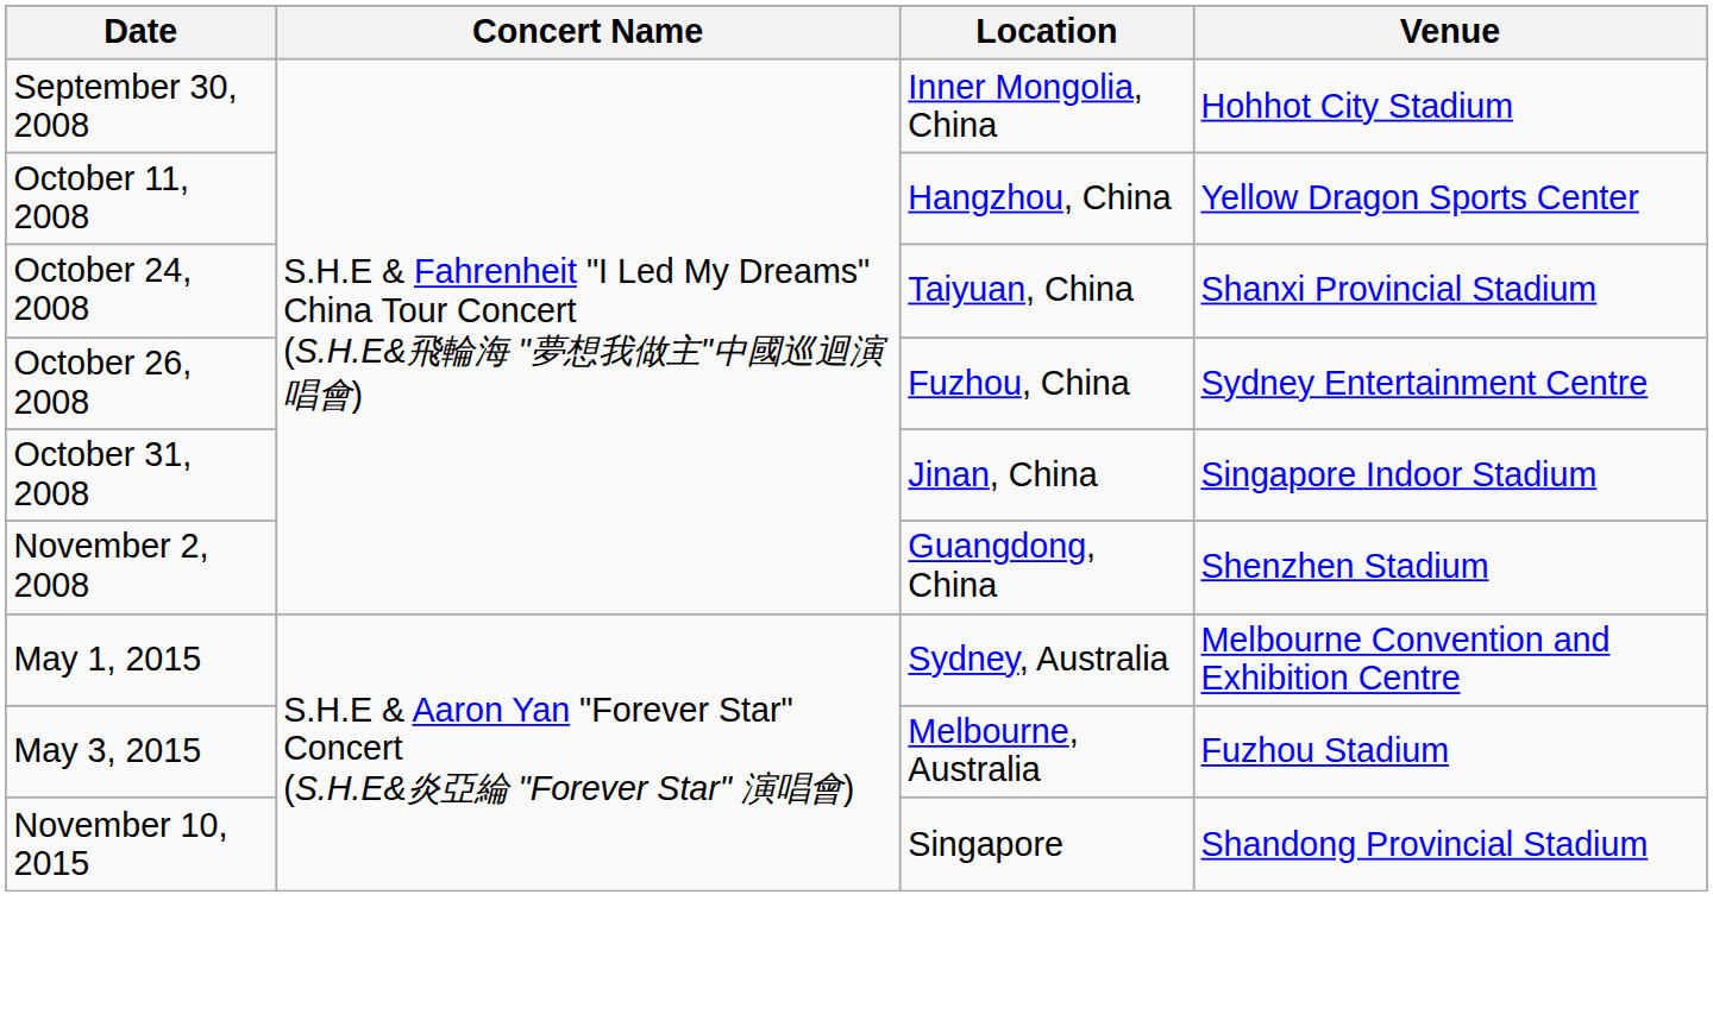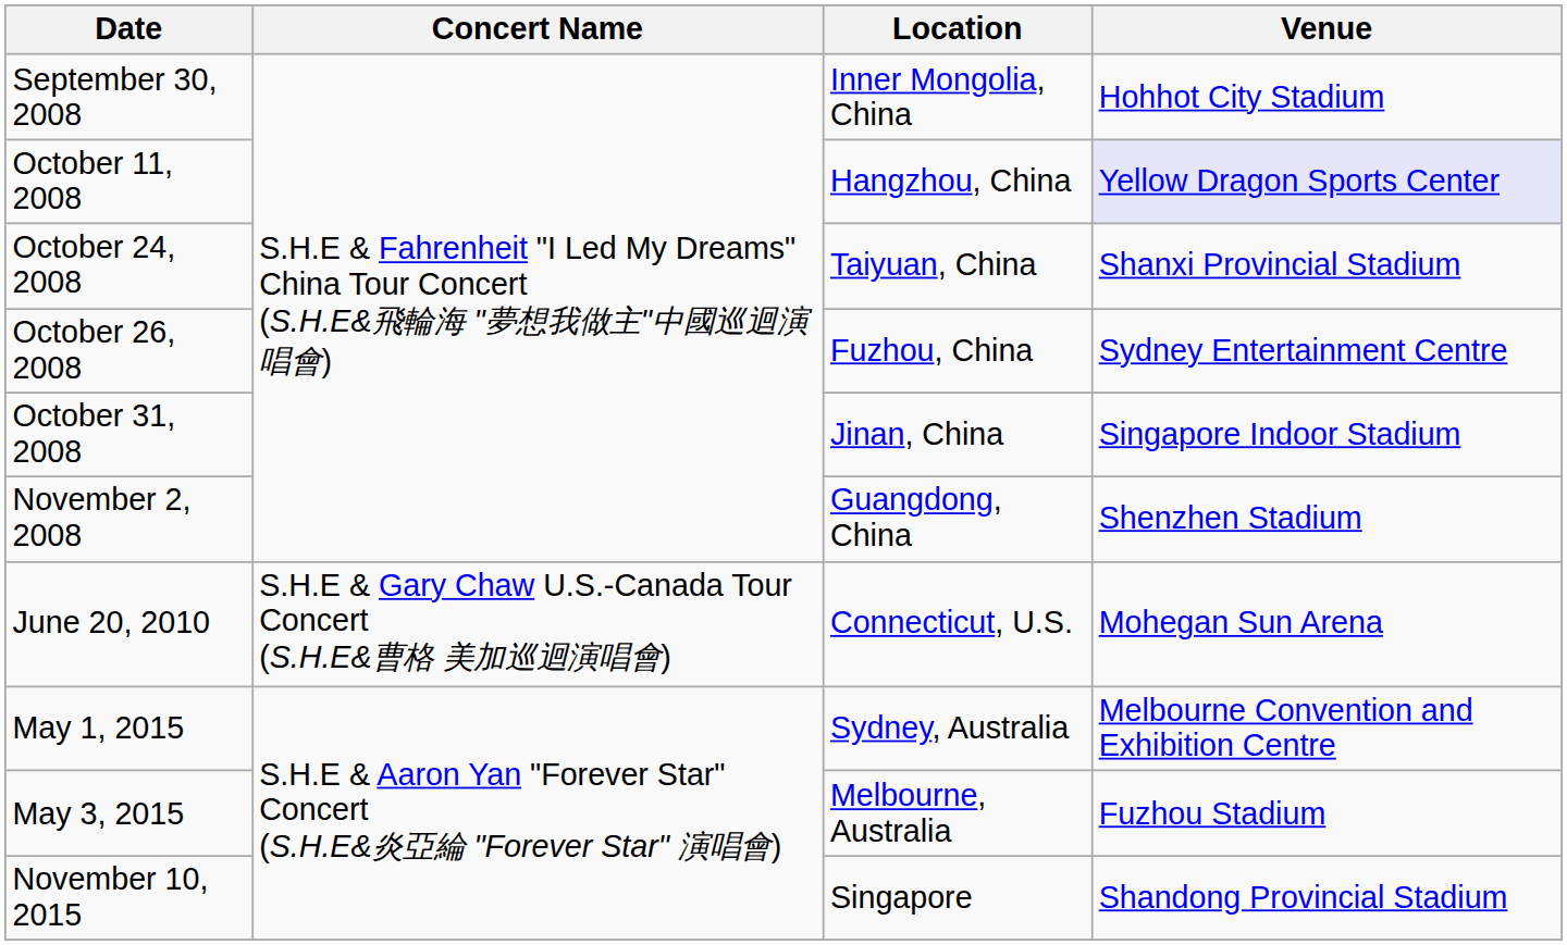October 11, 2008 | Venue: no background -> lavender background
+ row: June 20, 2010 | S.H.E & Gary Chaw U.S.-Canada Tour Concert (S.H.E&曹格 美加巡迴演唱會) | Connecticut, U.S. | Mohegan Sun Arena
